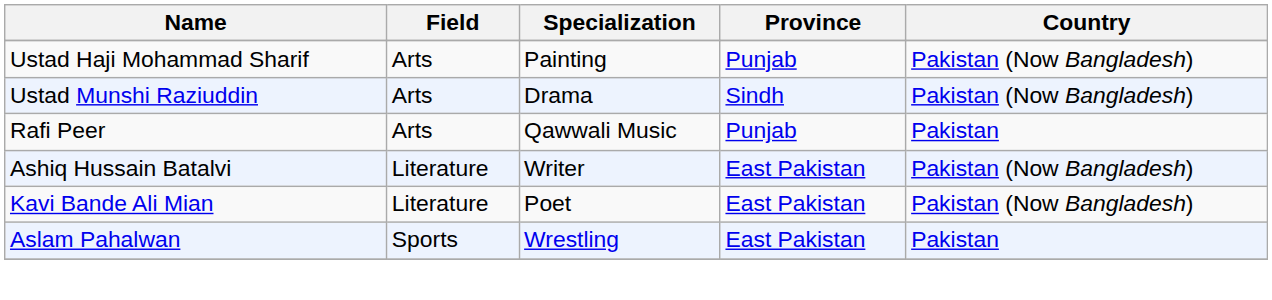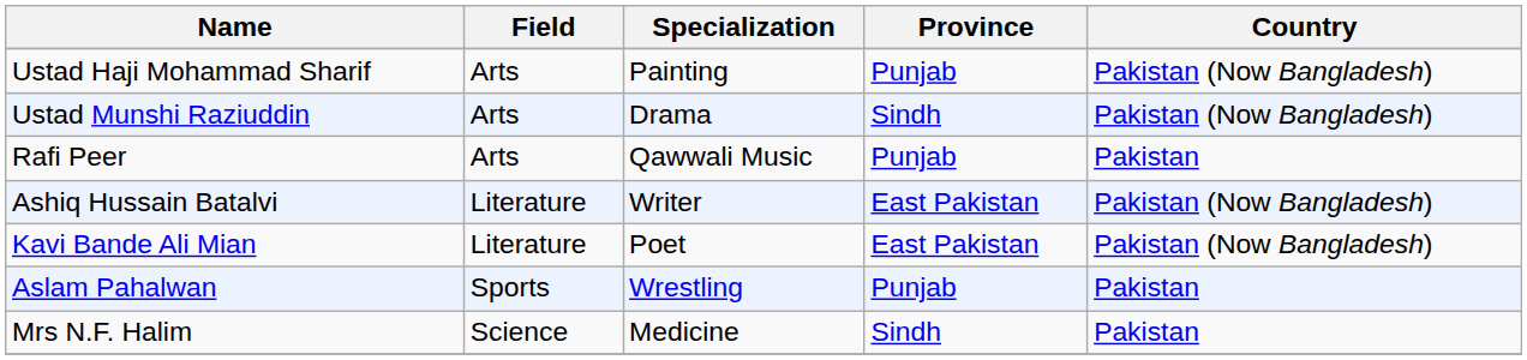Aslam Pahalwan | Province: East Pakistan -> Punjab
+ row: Mrs N.F. Halim | Science | Medicine | Sindh | Pakistan
